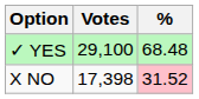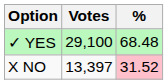X NO | Votes: 17,398 -> 13,397
